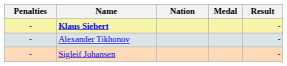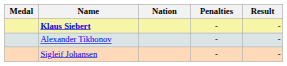columns swapped: Medal <-> Penalties
